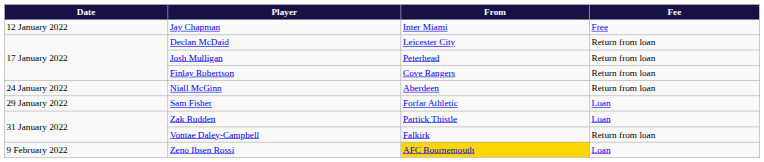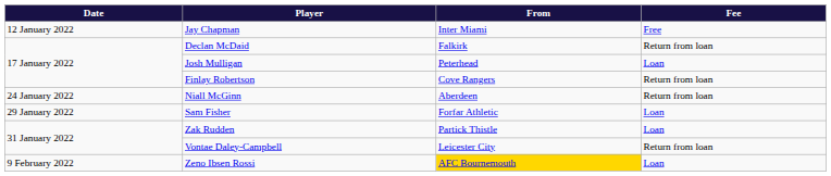Declan McDaid | From: Leicester City -> Falkirk
Josh Mulligan | Fee: Return from loan -> Loan
Vontae Daley-Campbell | From: Falkirk -> Leicester City
